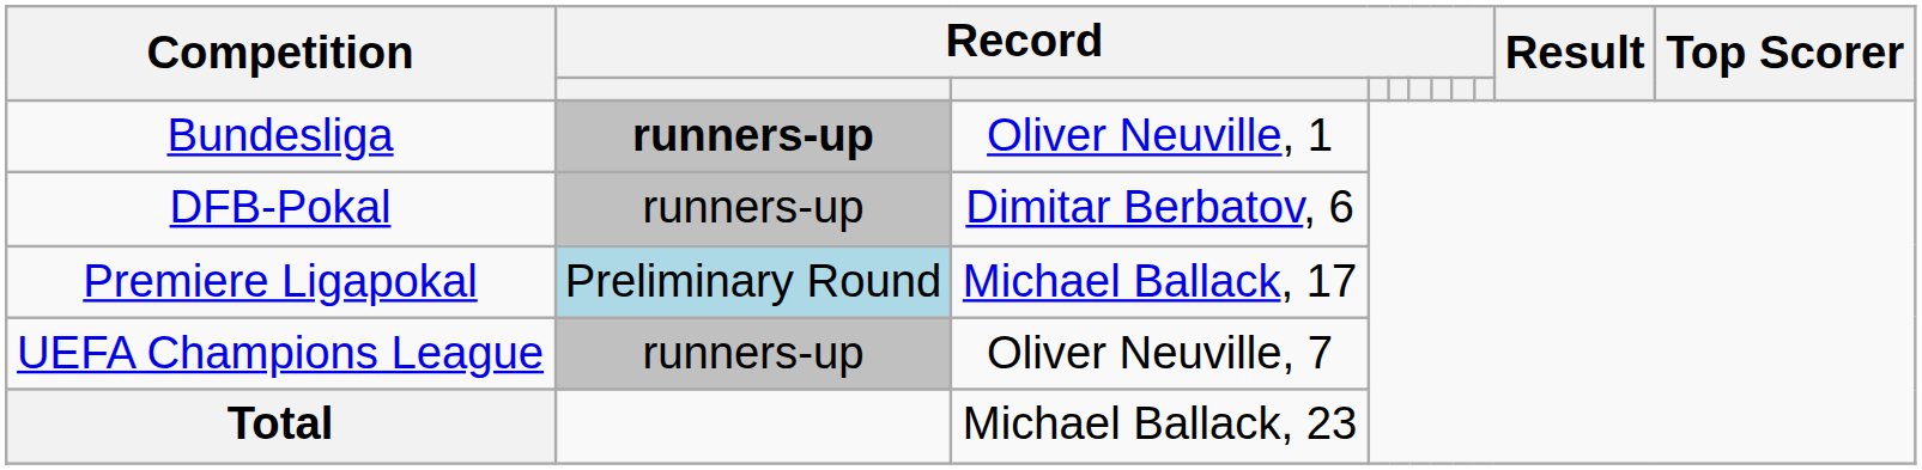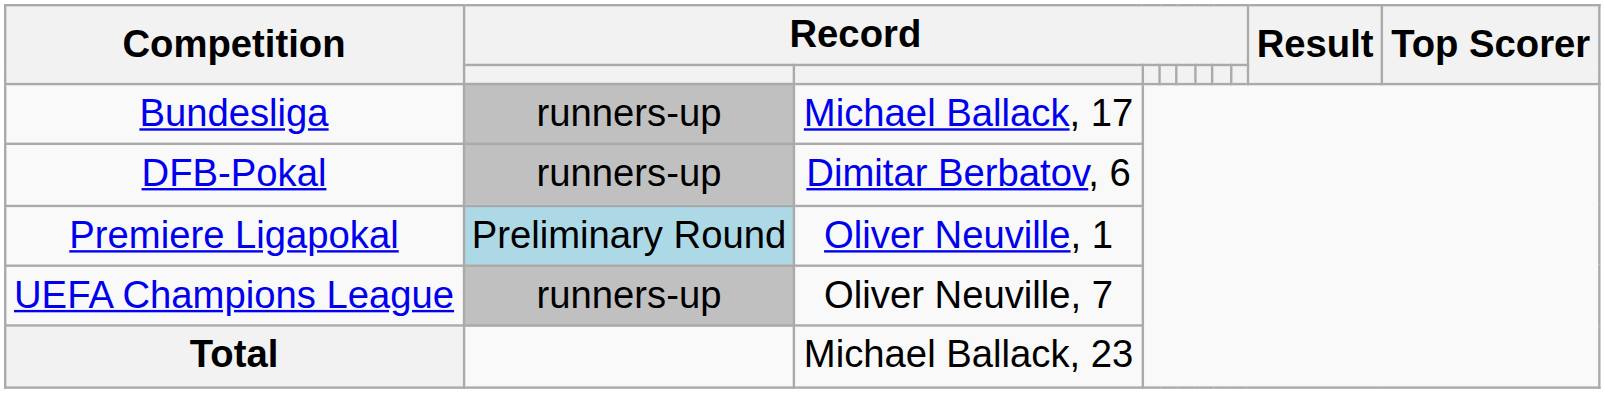Bundesliga | column 2: bold -> normal
Bundesliga | column 3: Oliver Neuville, 1 -> Michael Ballack, 17
Premiere Ligapokal | column 3: Michael Ballack, 17 -> Oliver Neuville, 1
